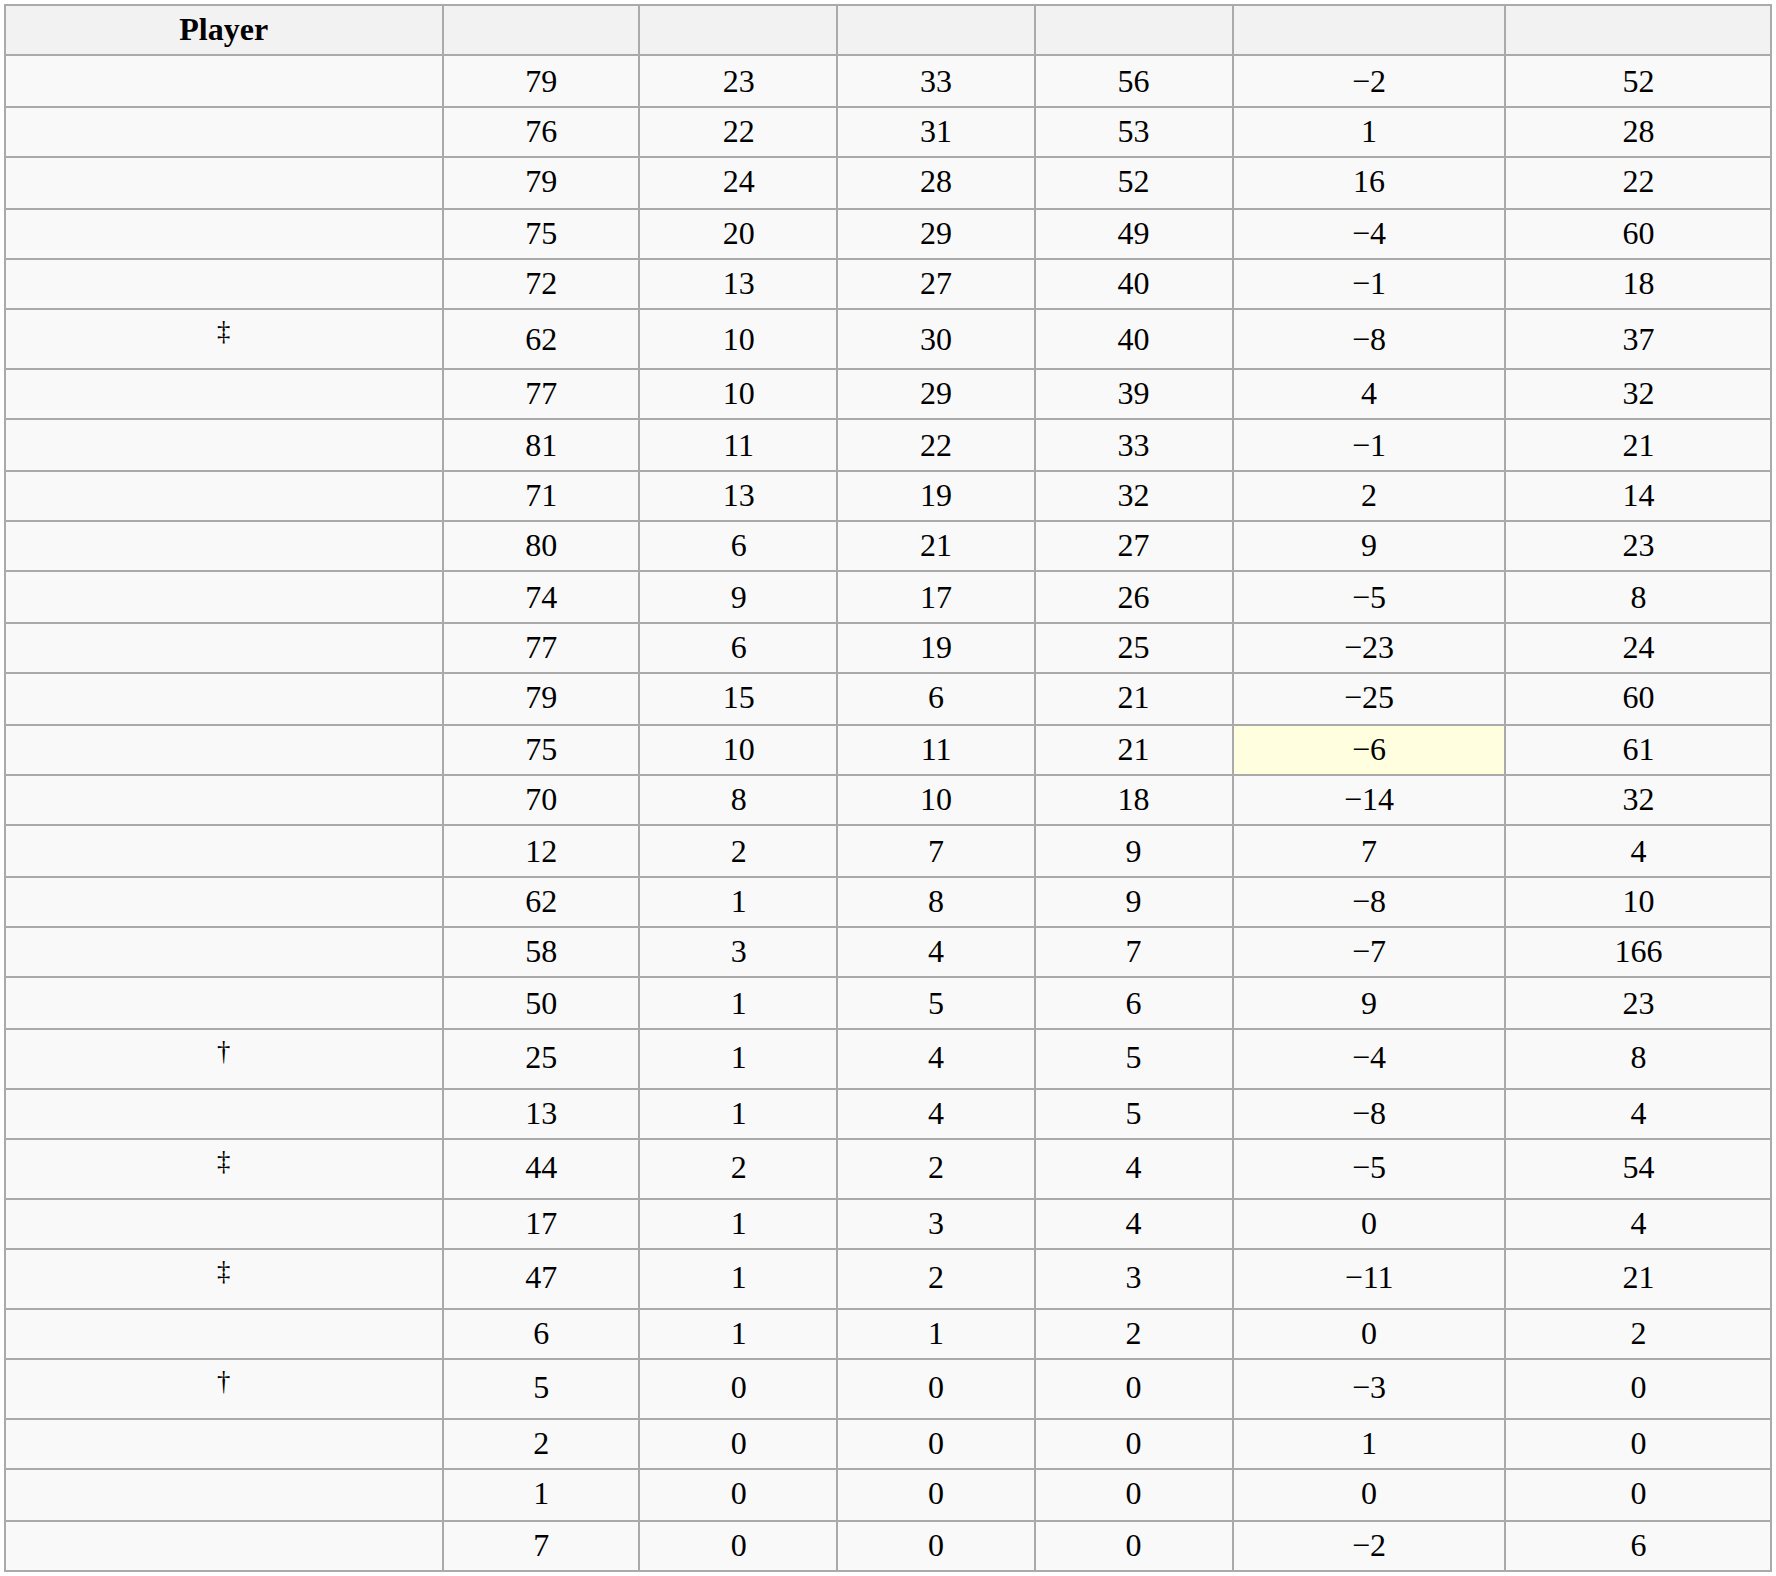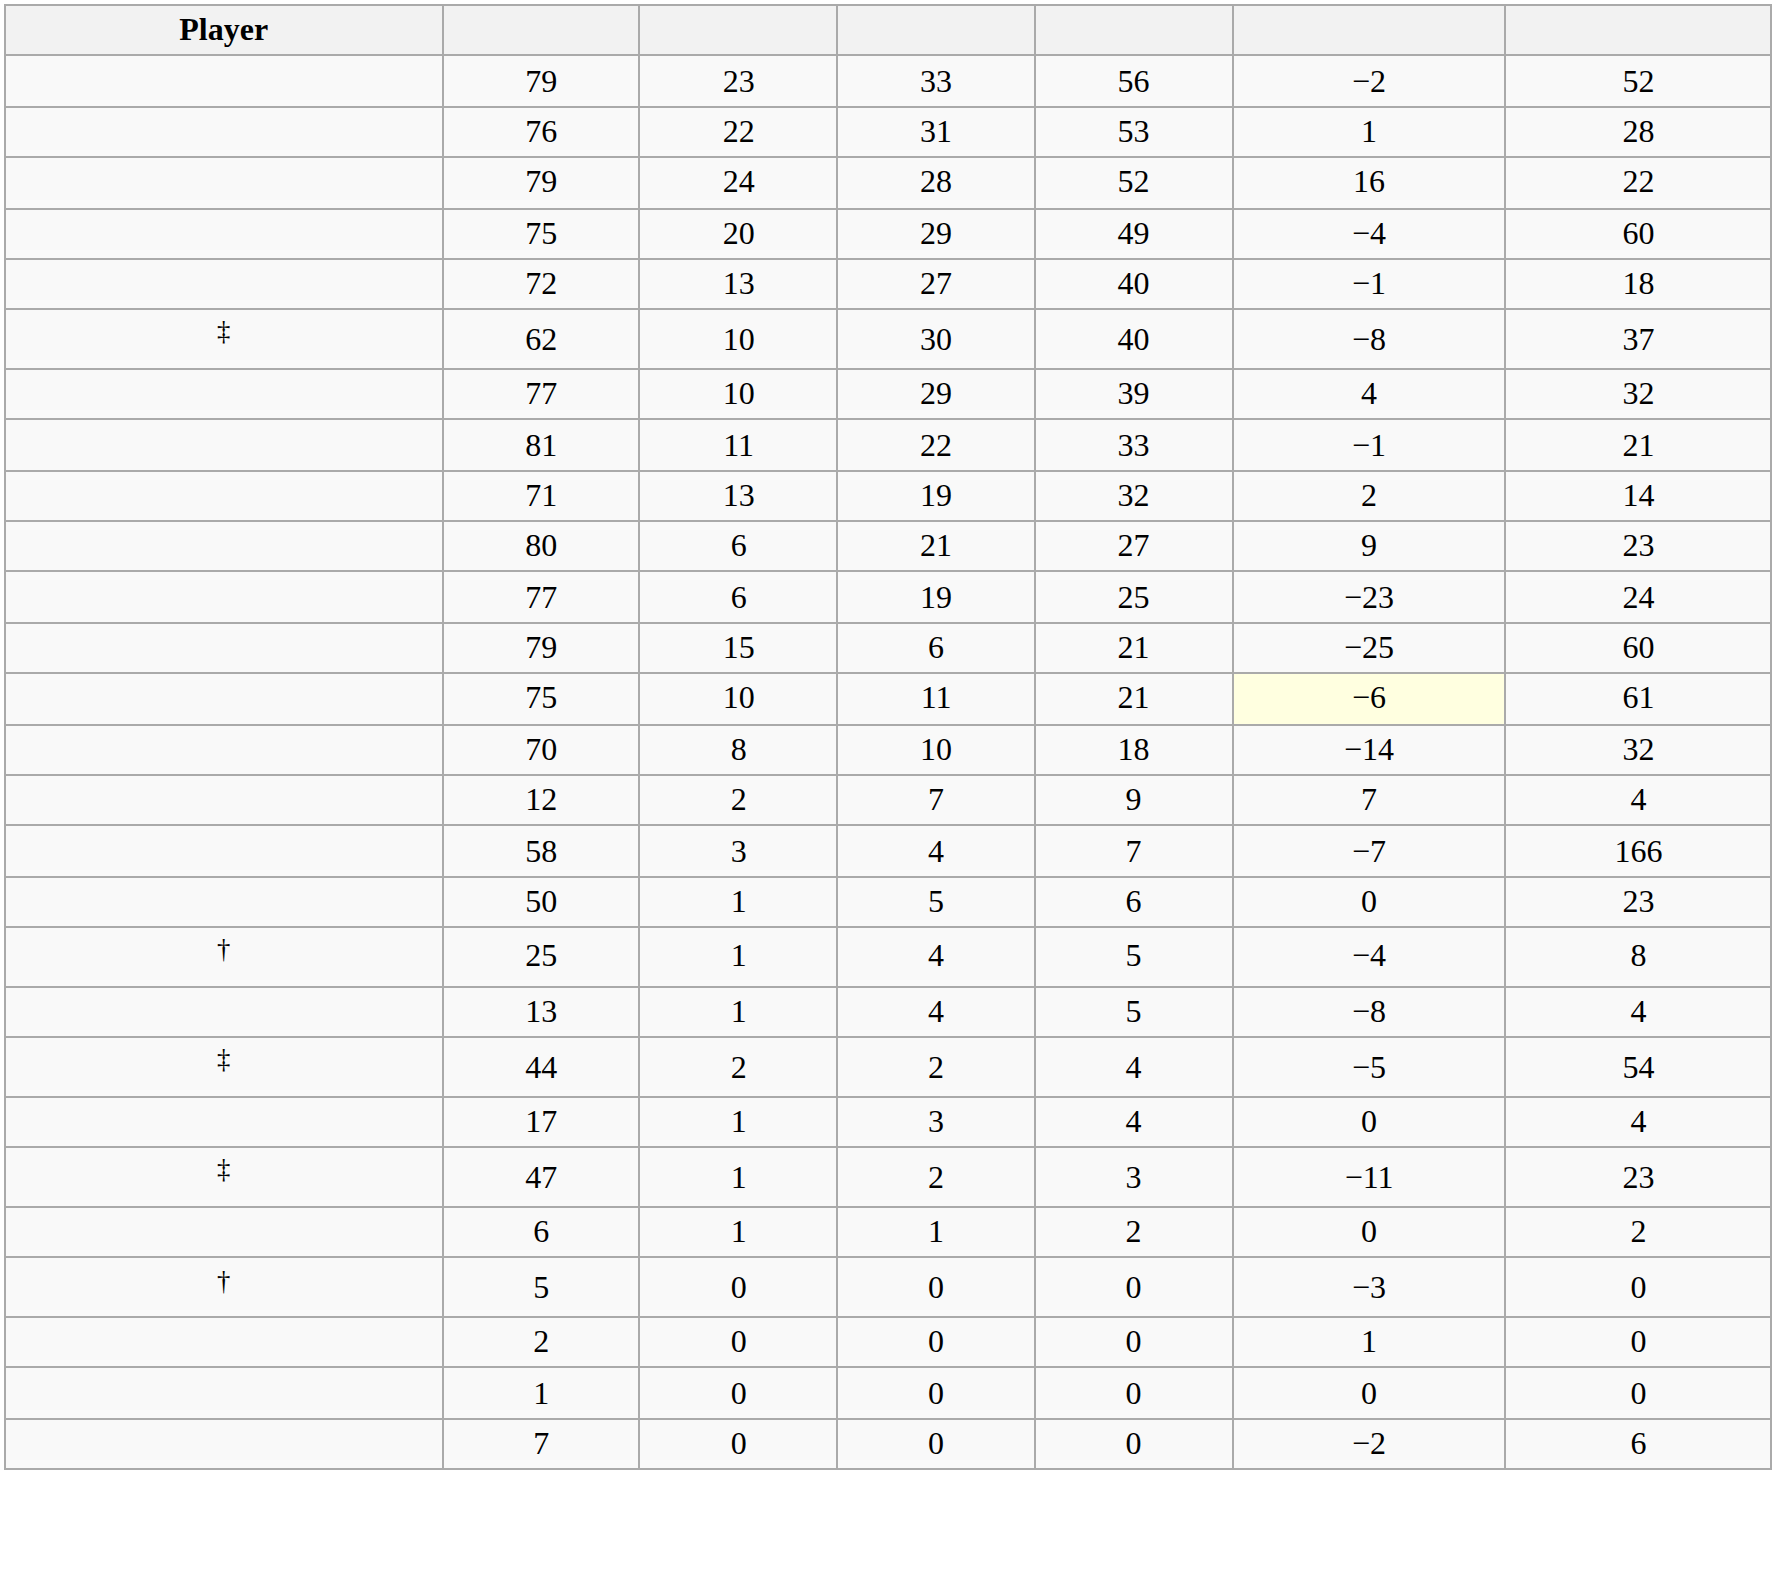- row: 74 | 9 | 17 | 26 | −5 | 8
- row: 62 | 1 | 8 | 9 | −8 | 10
50 | column 6: 9 -> 0
47 | column 7: 21 -> 23
